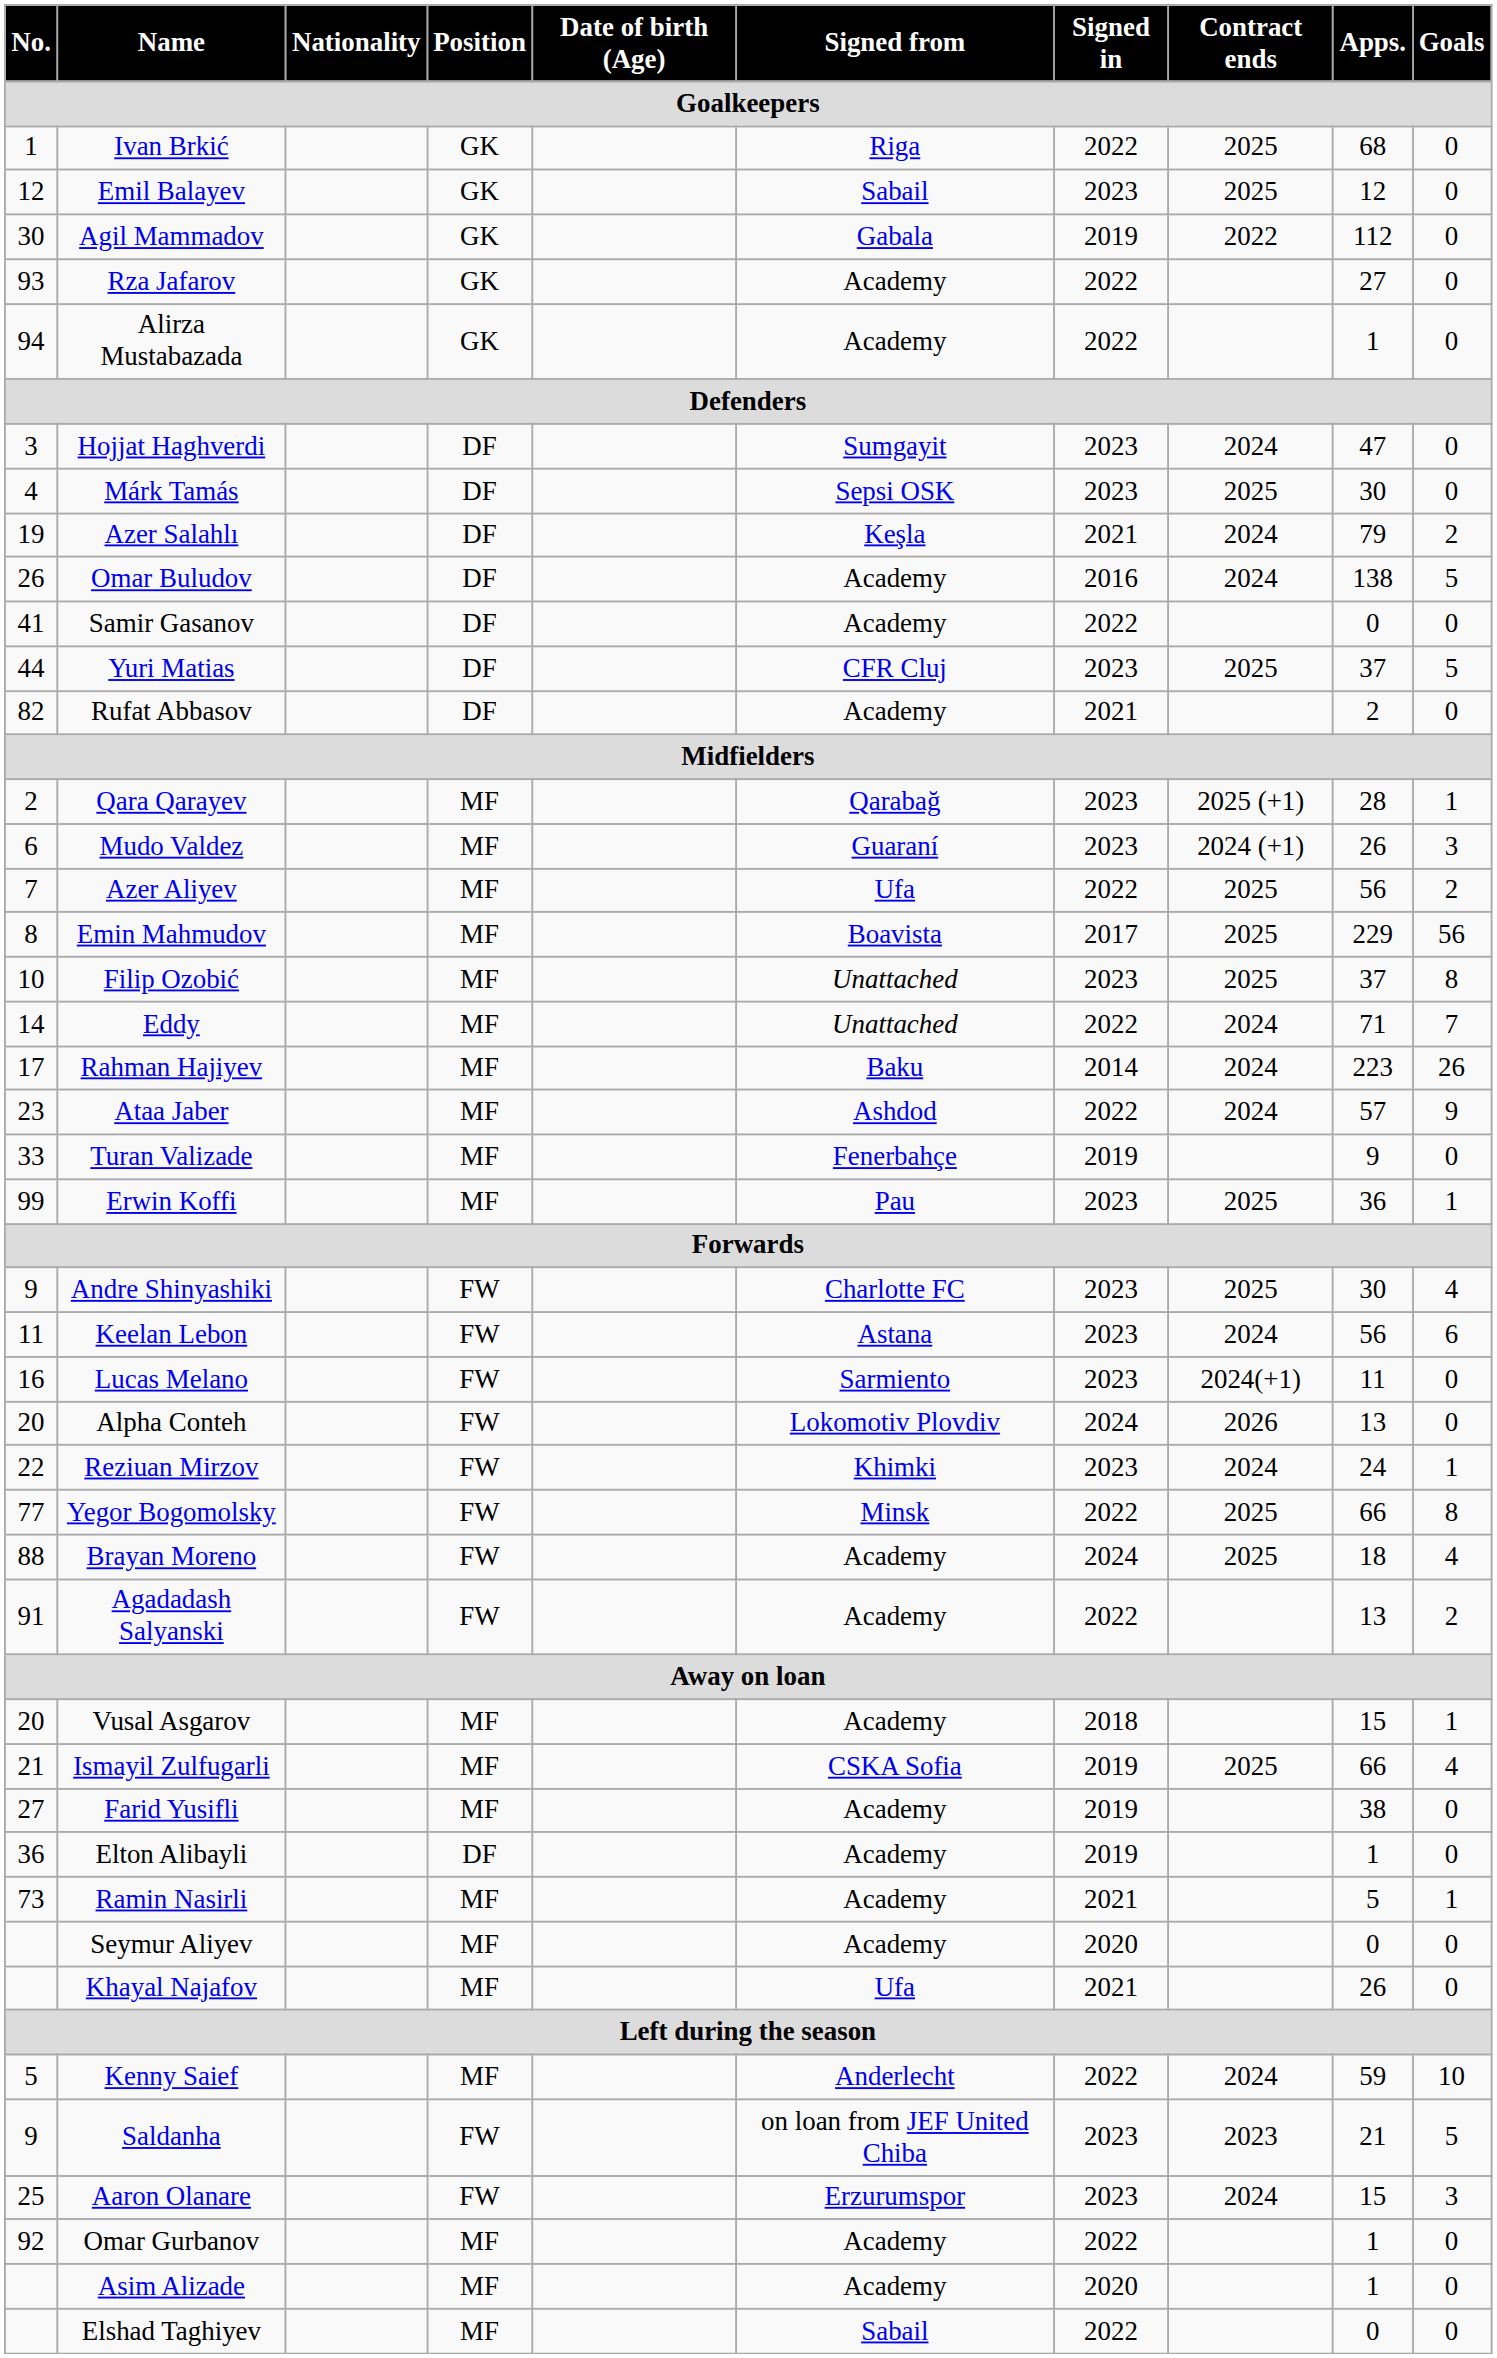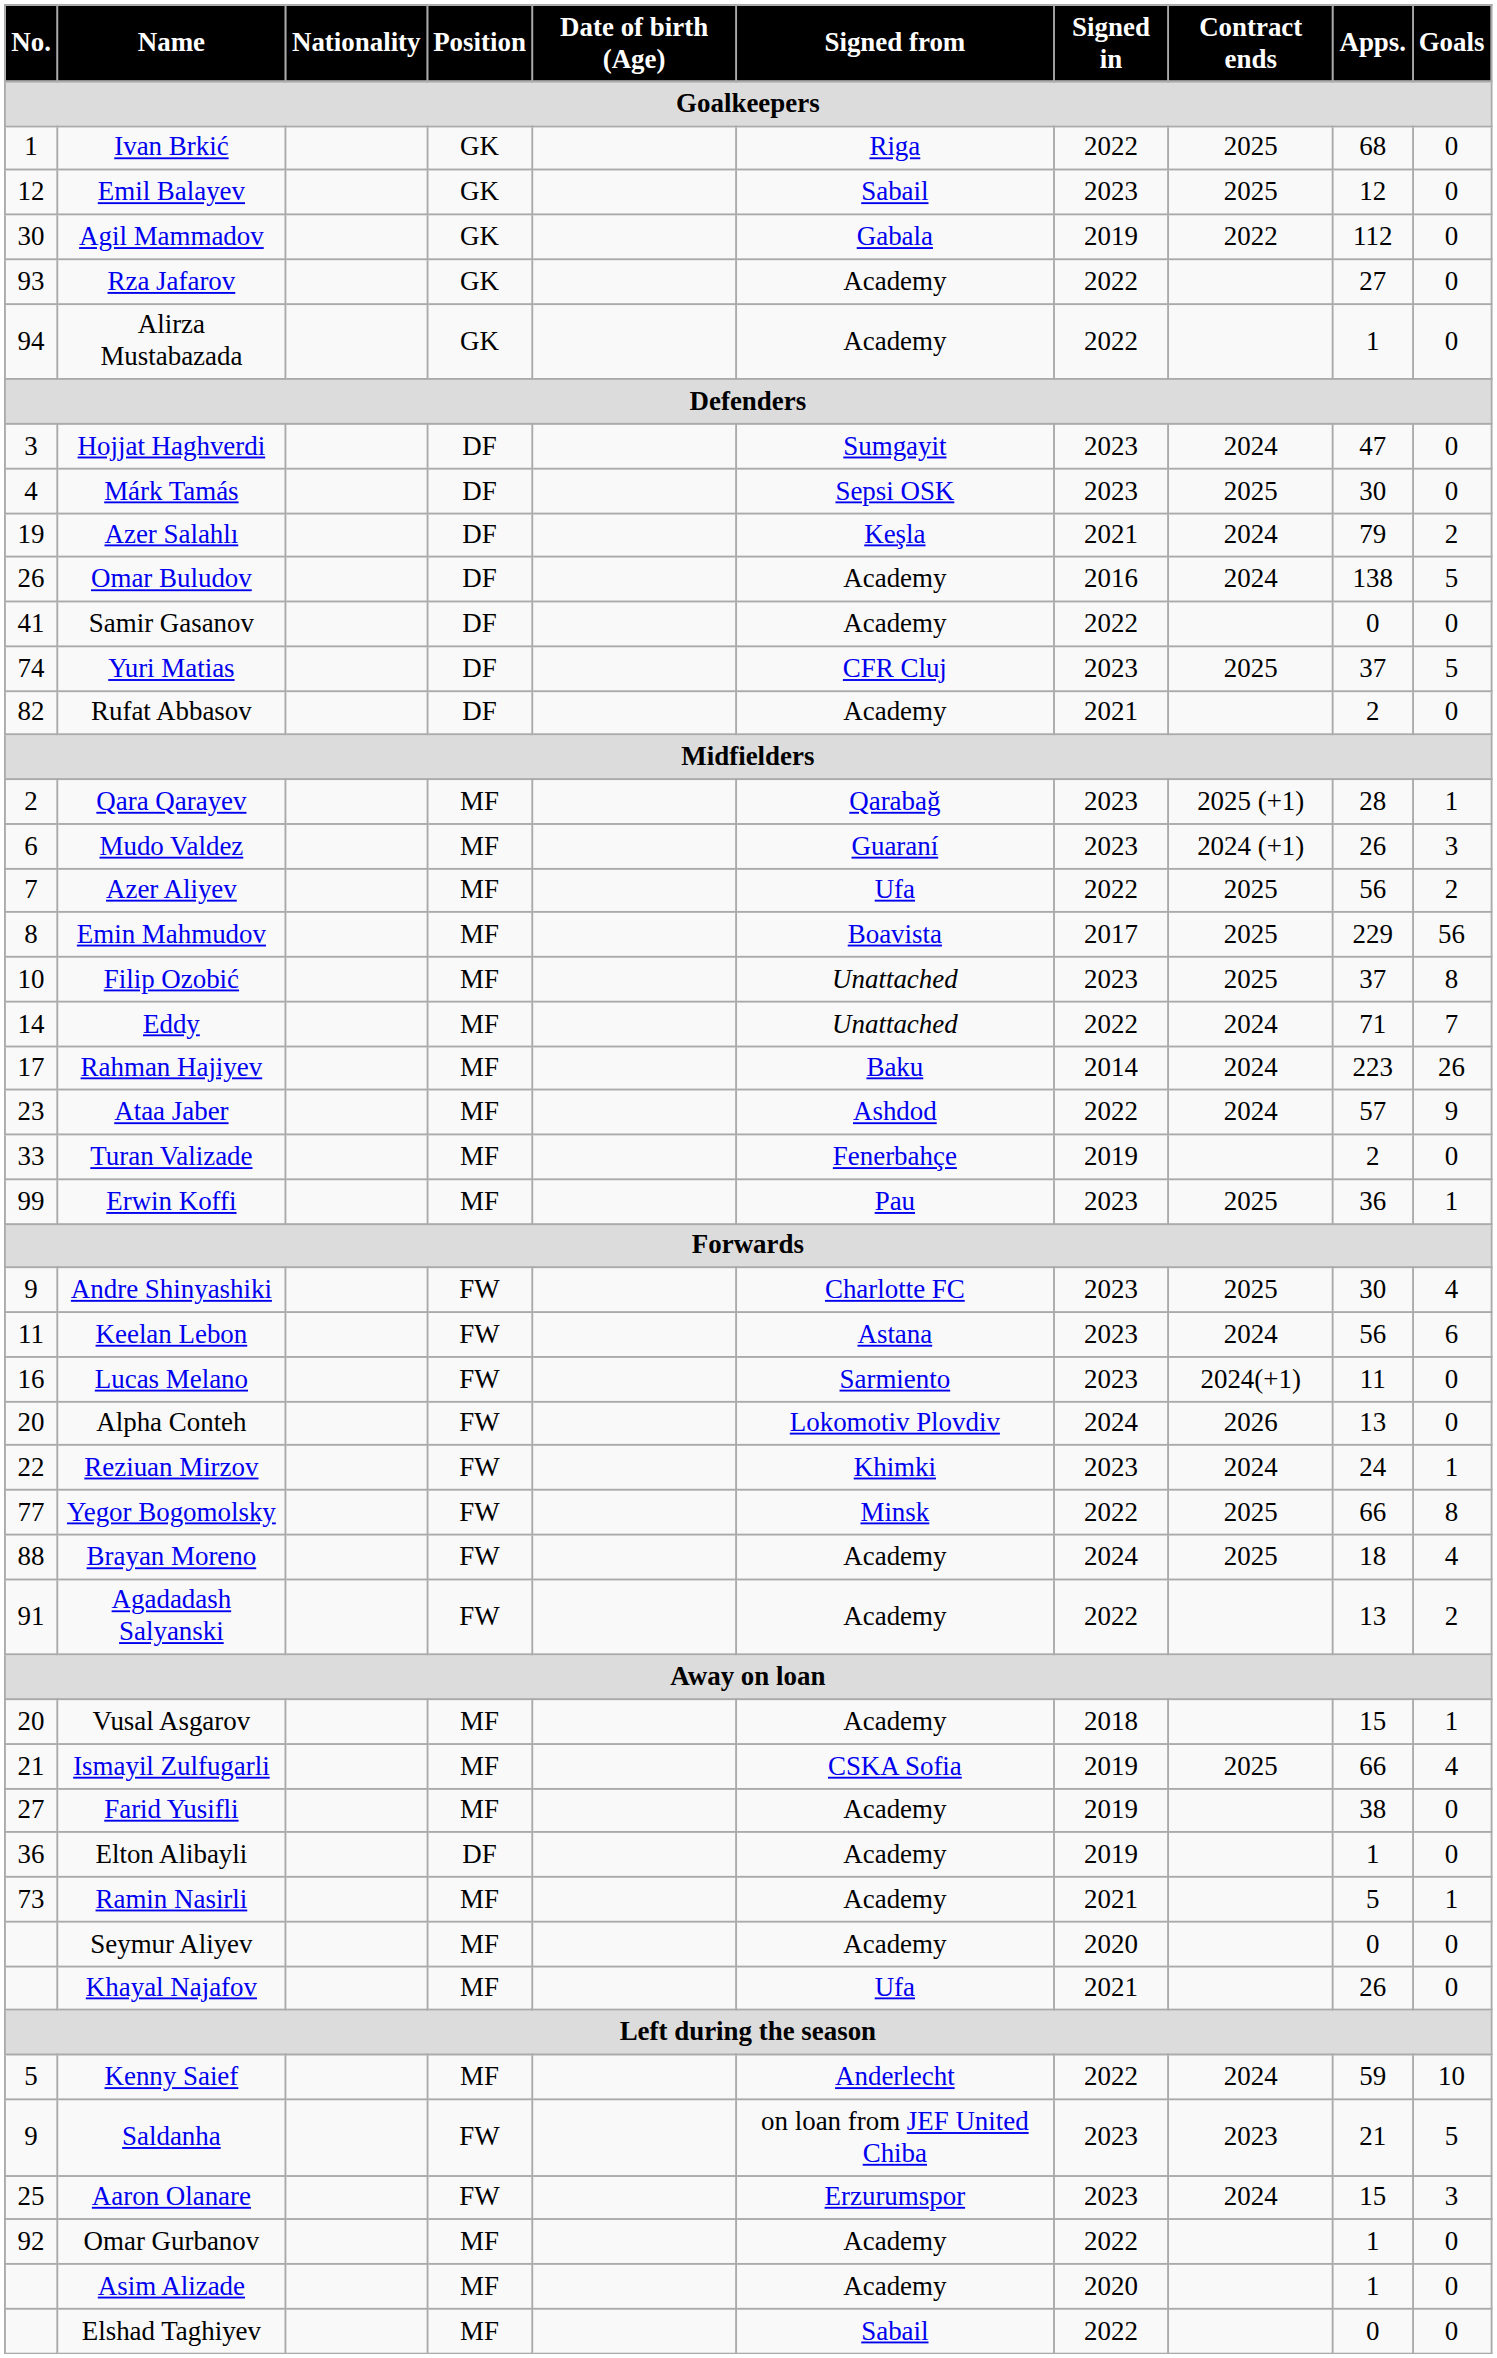Yuri Matias | No.: 44 -> 74
Turan Valizade | Apps.: 9 -> 2
